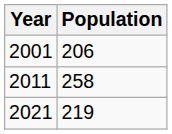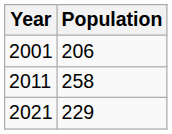2021 | Population: 219 -> 229
